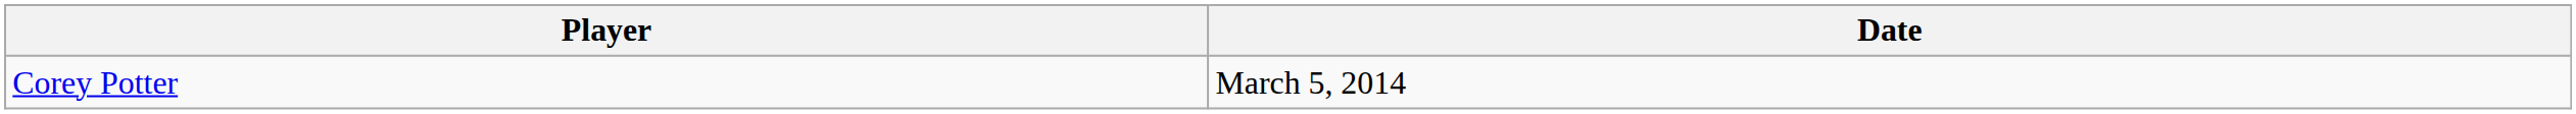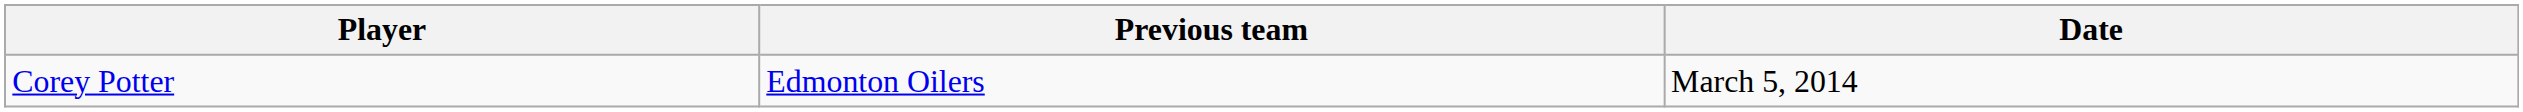+ column: Previous team | Edmonton Oilers
